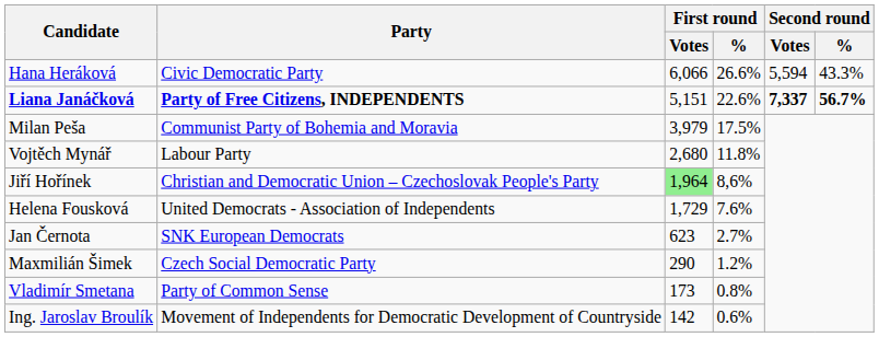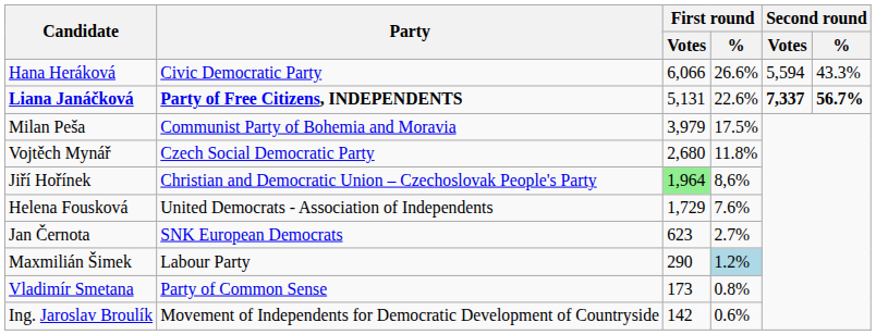Liana Janáčková | First round / Votes: 5,151 -> 5,131
Vojtěch Mynář | Party: Labour Party -> Czech Social Democratic Party
Maxmilián Šimek | Party: Czech Social Democratic Party -> Labour Party
Maxmilián Šimek | First round / %: no background -> lightblue background
